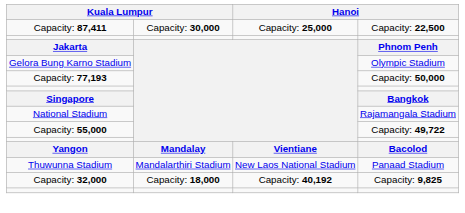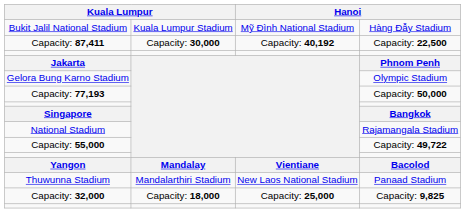+ row: Bukit Jalil National Stadium | Kuala Lumpur Stadium | Mỹ Đình National Stadium | Hàng Đẫy Stadium
Capacity: 87,411 | column 3: Capacity: 25,000 -> Capacity: 40,192
Capacity: 32,000 | column 3: Capacity: 40,192 -> Capacity: 25,000
